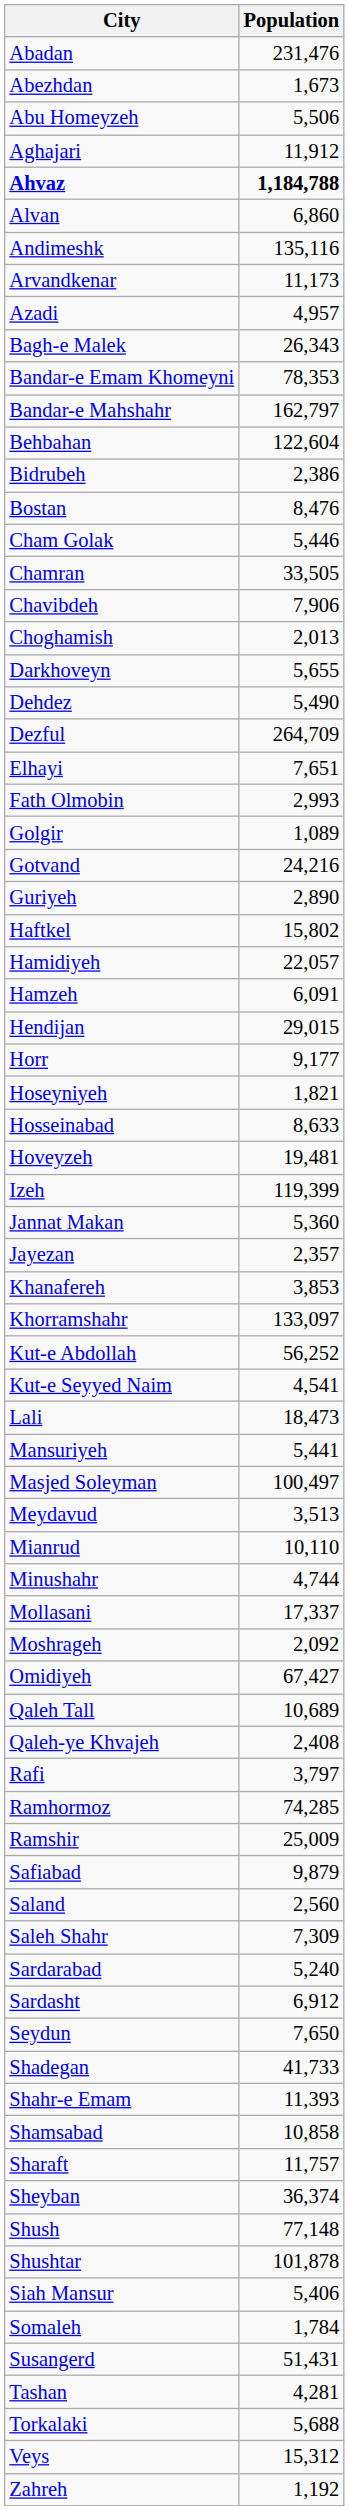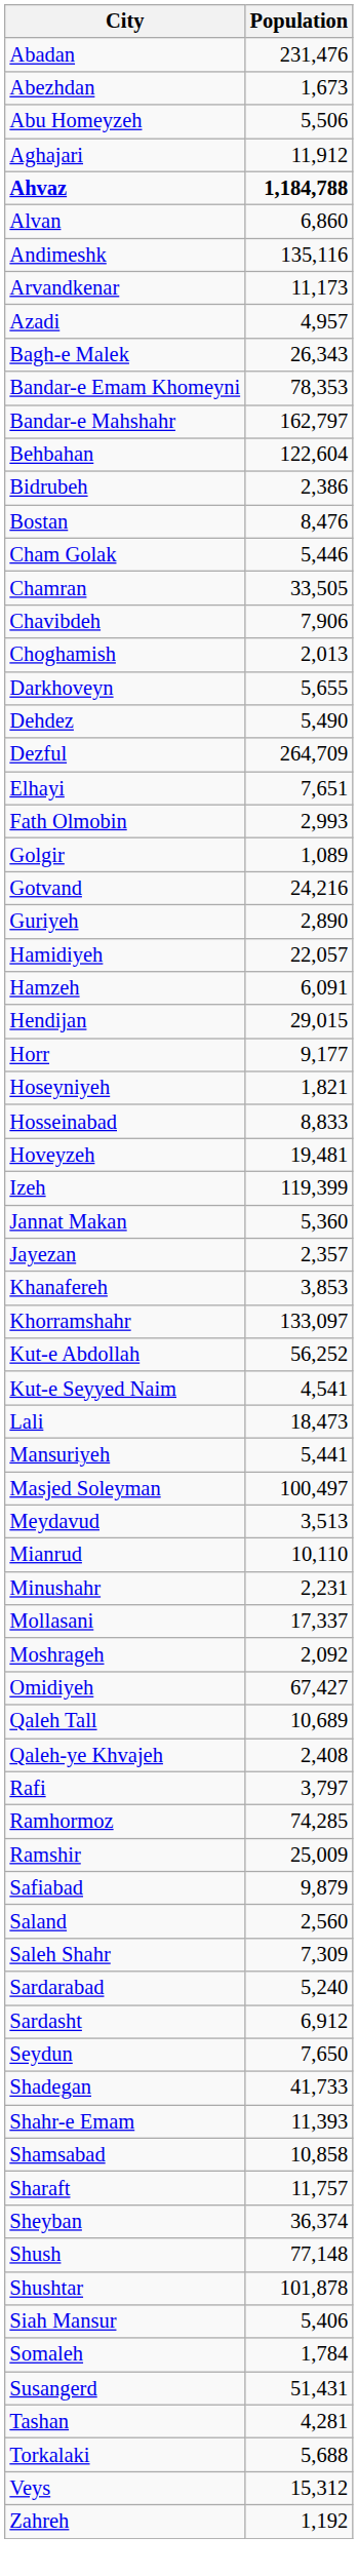- row: Haftkel | 15,802
Hosseinabad | Population: 8,633 -> 8,833
Minushahr | Population: 4,744 -> 2,231
